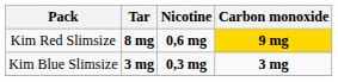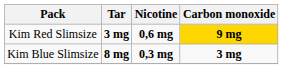Kim Red Slimsize | Tar: 8 mg -> 3 mg
Kim Blue Slimsize | Tar: 3 mg -> 8 mg
